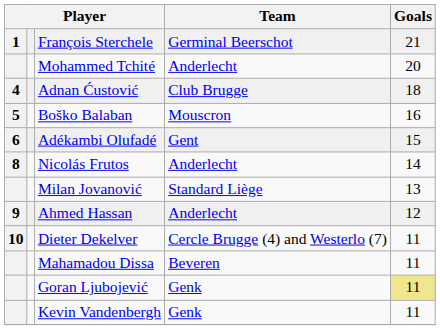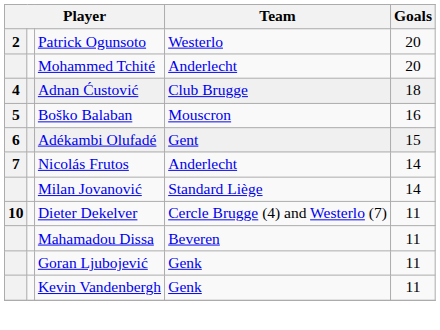- row: 1 | François Sterchele | Germinal Beerschot | 21
+ row: 2 | Patrick Ogunsoto | Westerlo | 20
Nicolás Frutos | column 1: 8 -> 7
Milan Jovanović | Goals: 13 -> 14
- row: 9 | Ahmed Hassan | Anderlecht | 12
Goran Ljubojević | Goals: khaki background -> no background
